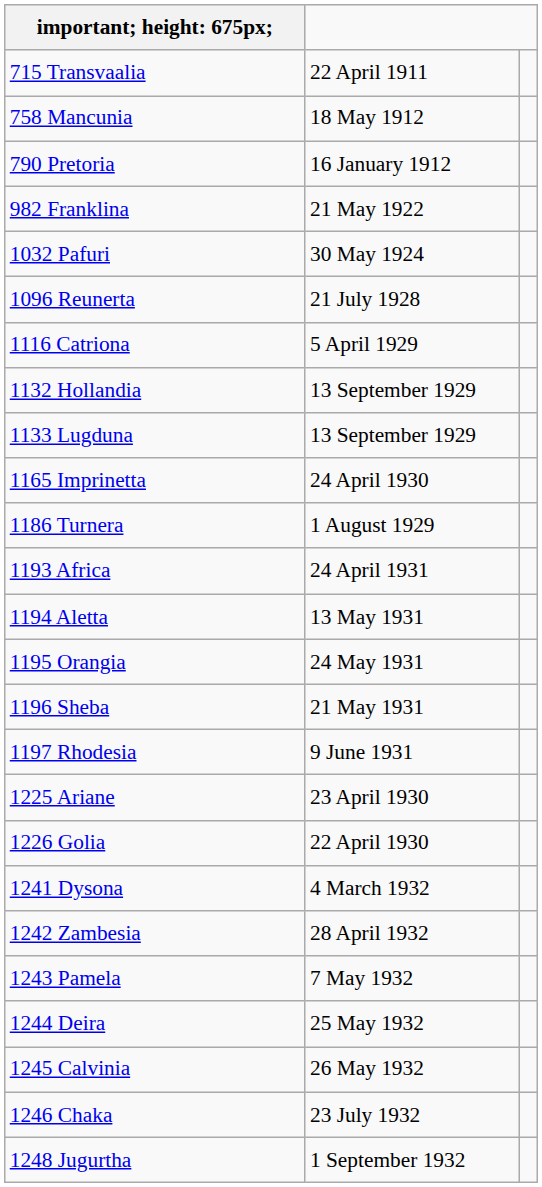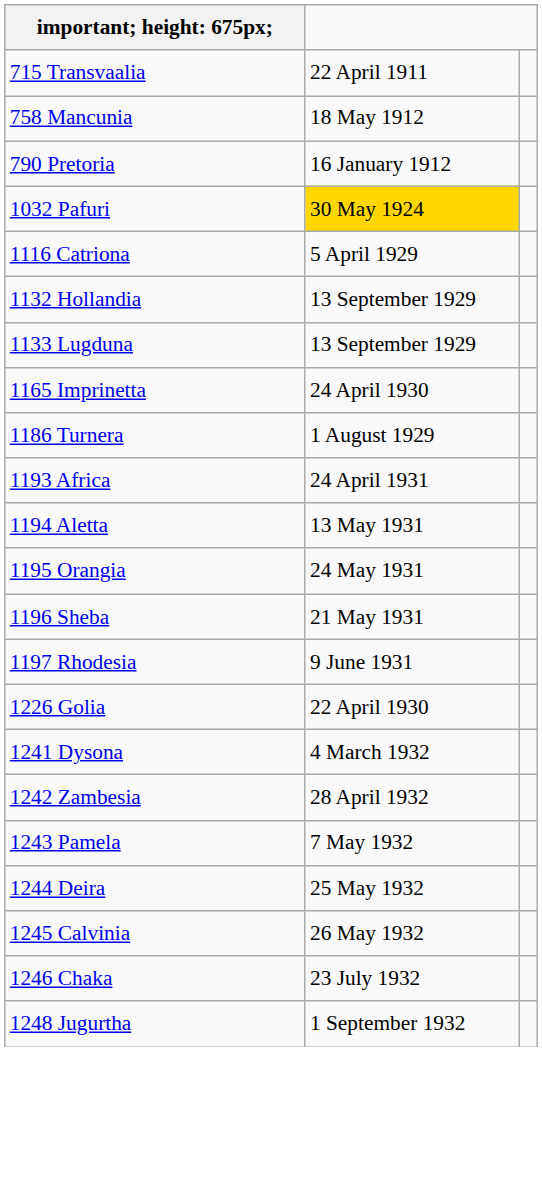- row: 982 Franklina | 21 May 1922
1032 Pafuri | column 2: no background -> gold background
- row: 1096 Reunerta | 21 July 1928
- row: 1225 Ariane | 23 April 1930
